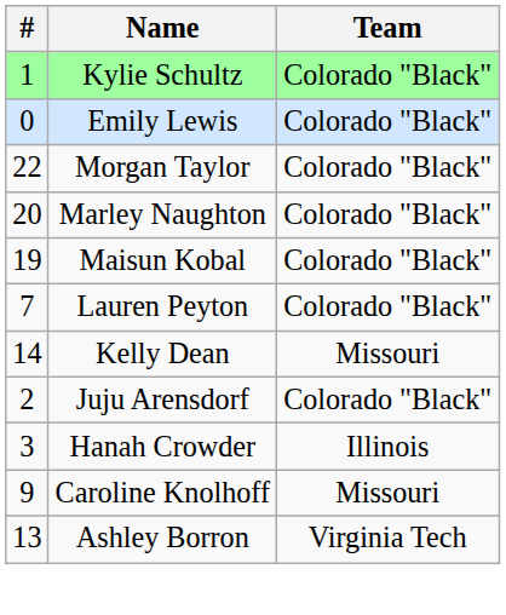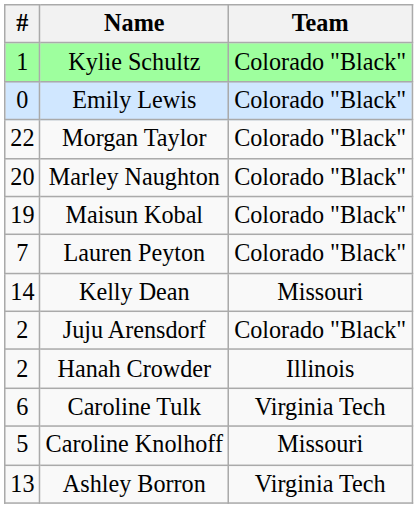Hanah Crowder | #: 3 -> 2
+ row: 6 | Caroline Tulk | Virginia Tech
Caroline Knolhoff | #: 9 -> 5
